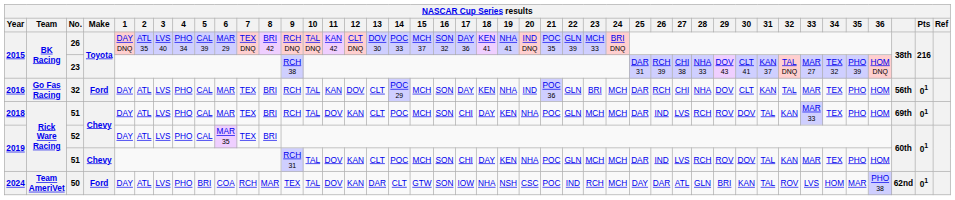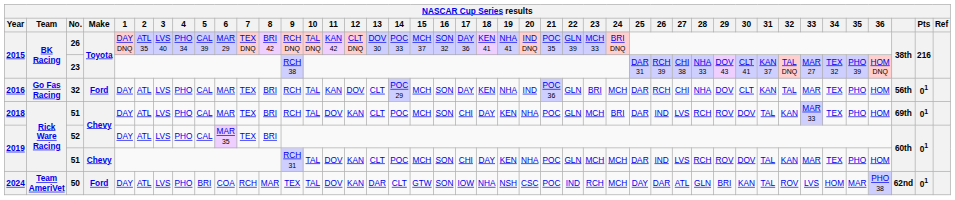2018 / 51 | 24: MCH -> BRI
